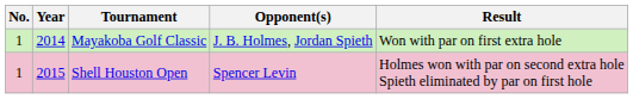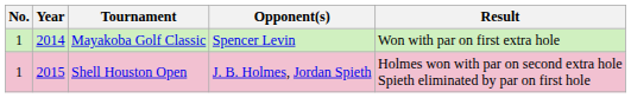Mayakoba Golf Classic | Opponent(s): J. B. Holmes, Jordan Spieth -> Spencer Levin
Shell Houston Open | Opponent(s): Spencer Levin -> J. B. Holmes, Jordan Spieth
